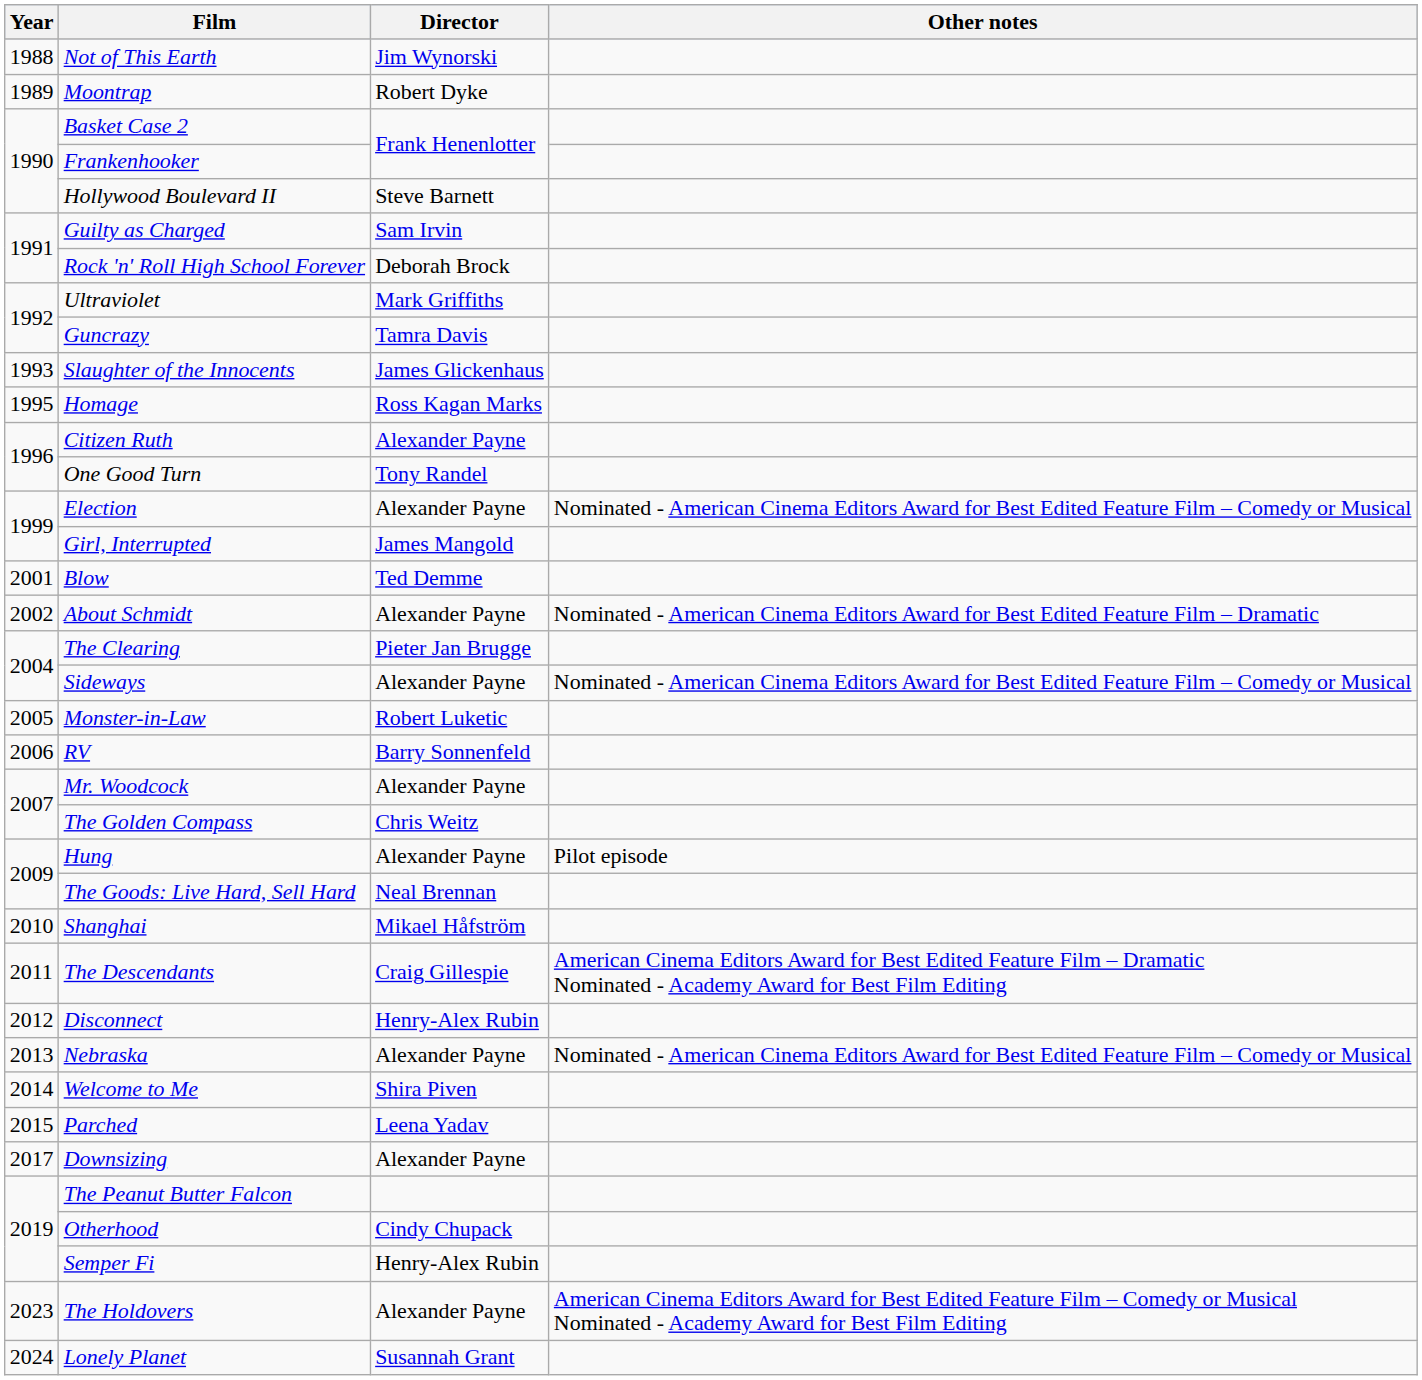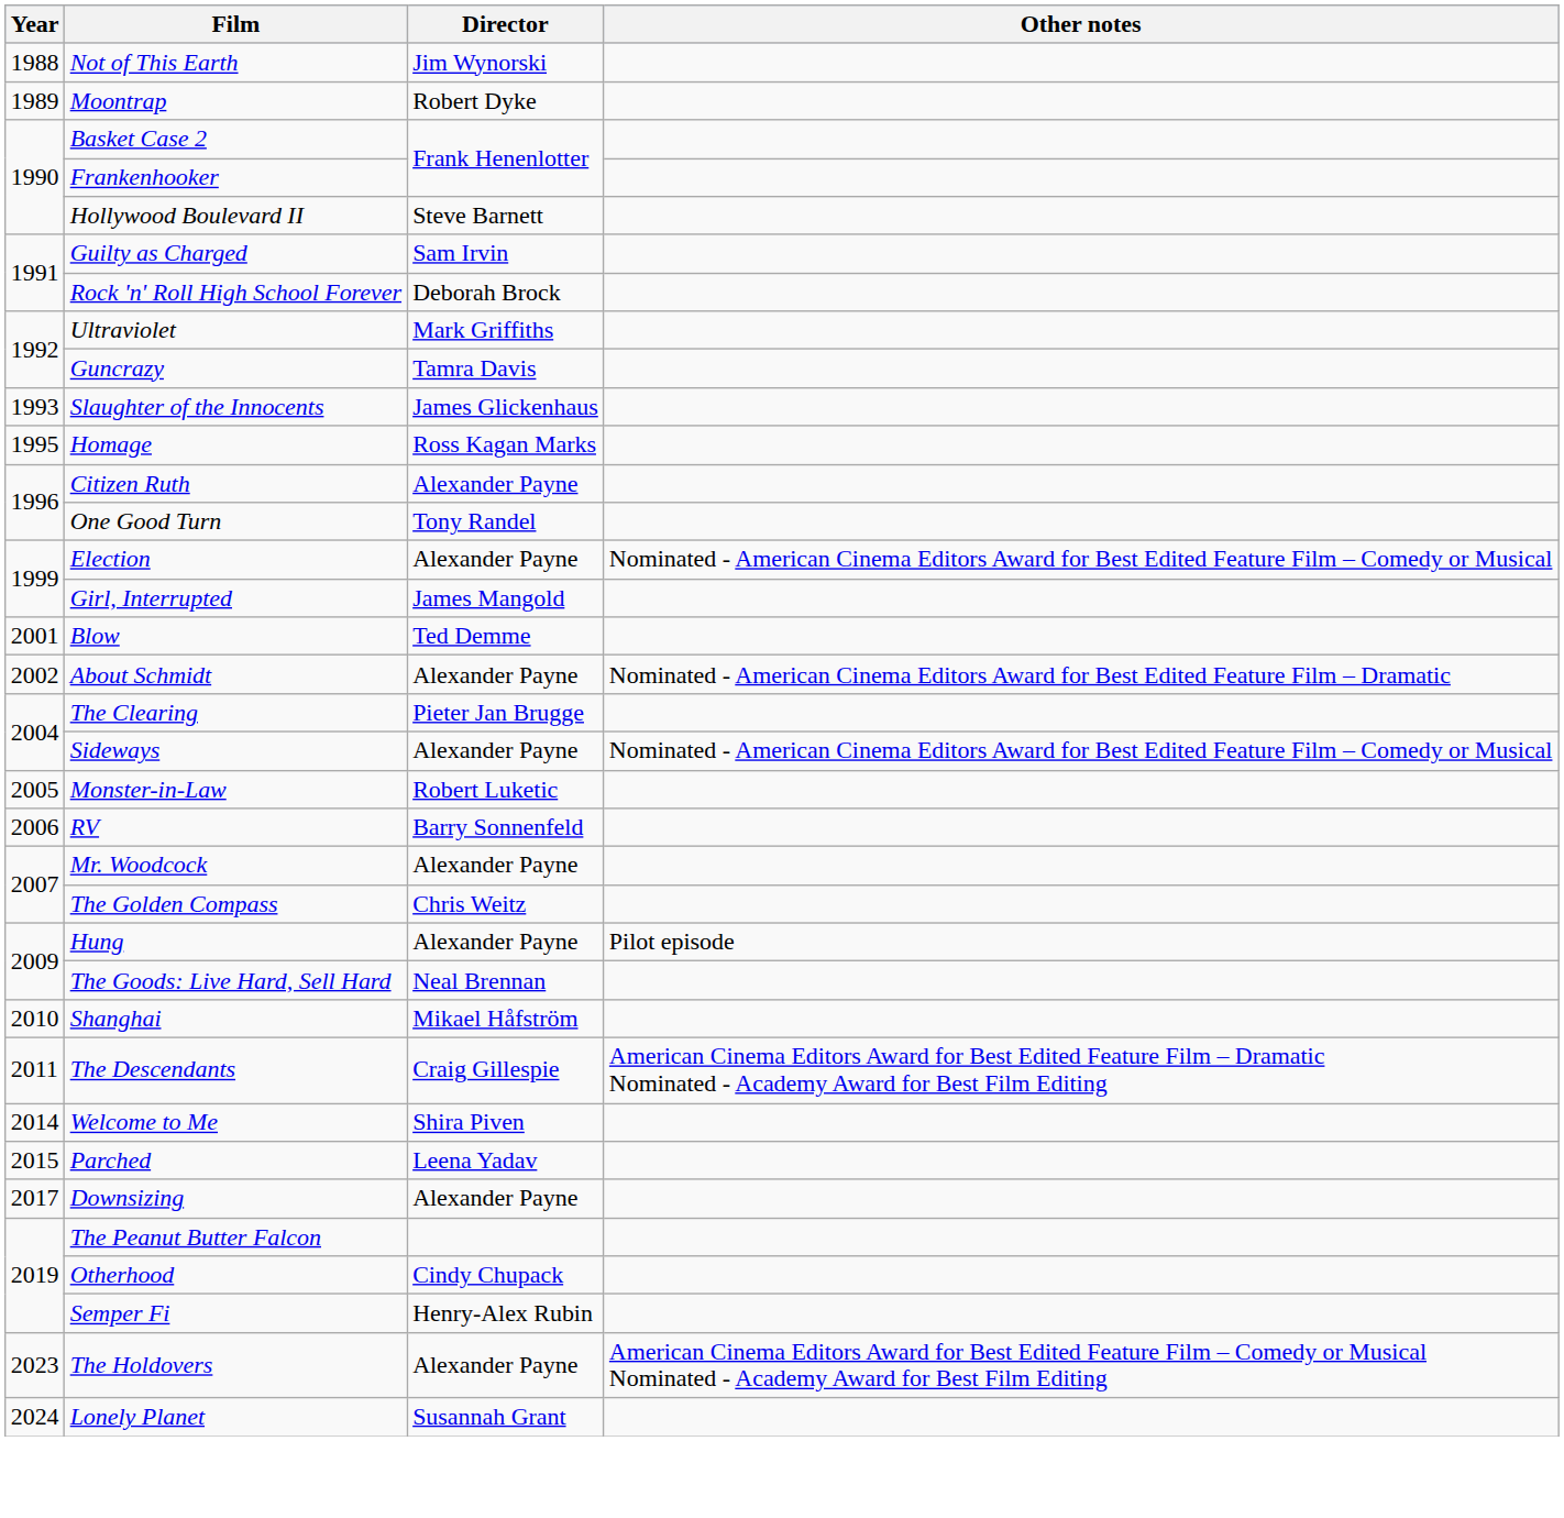- row: 2012 | Disconnect | Henry-Alex Rubin
- row: 2013 | Nebraska | Alexander Payne | Nominated - American Cinema Editors Award for Best Edited Feature Film – Comedy or Musical
